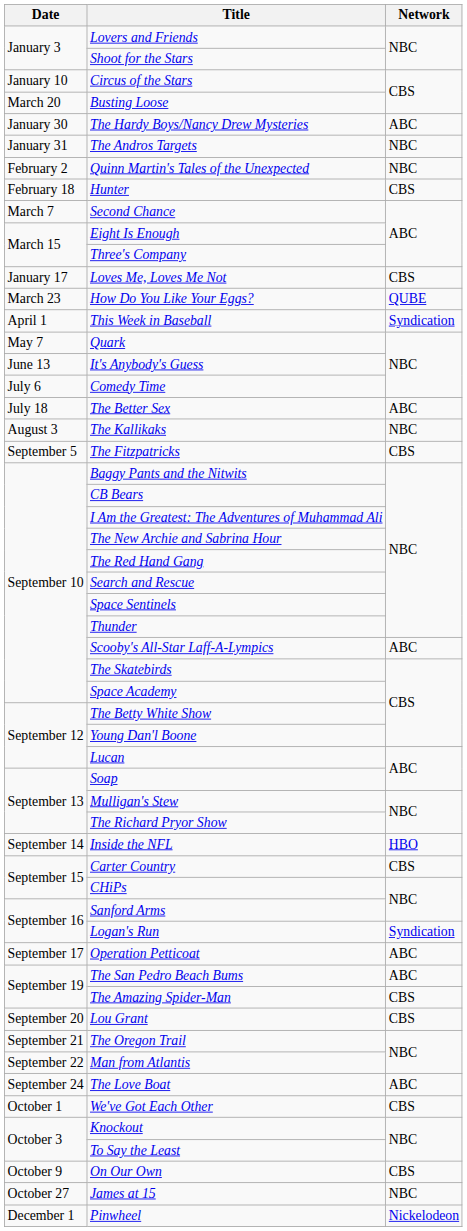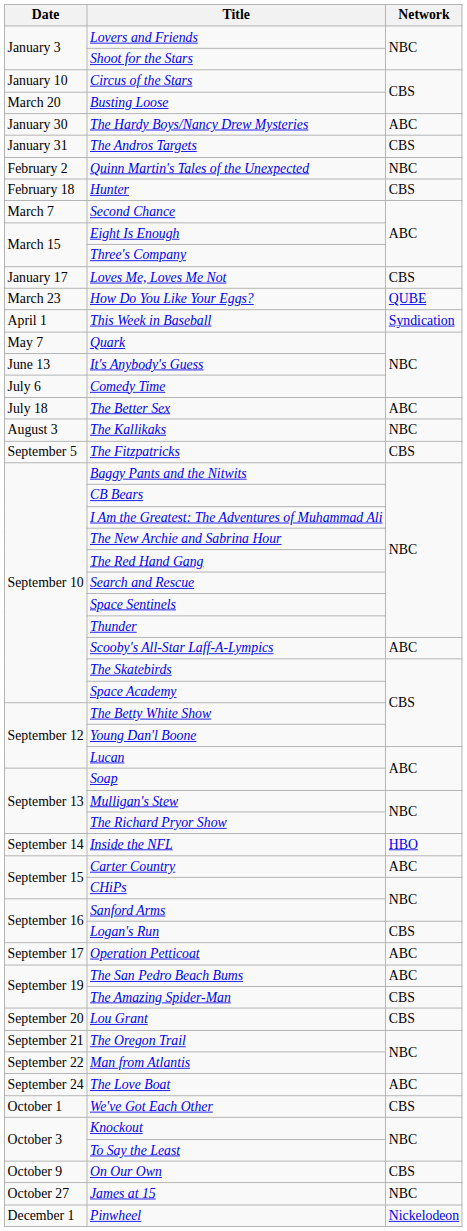The Andros Targets | Network: NBC -> CBS
Carter Country | Network: CBS -> ABC
Logan's Run | Network: Syndication -> CBS
